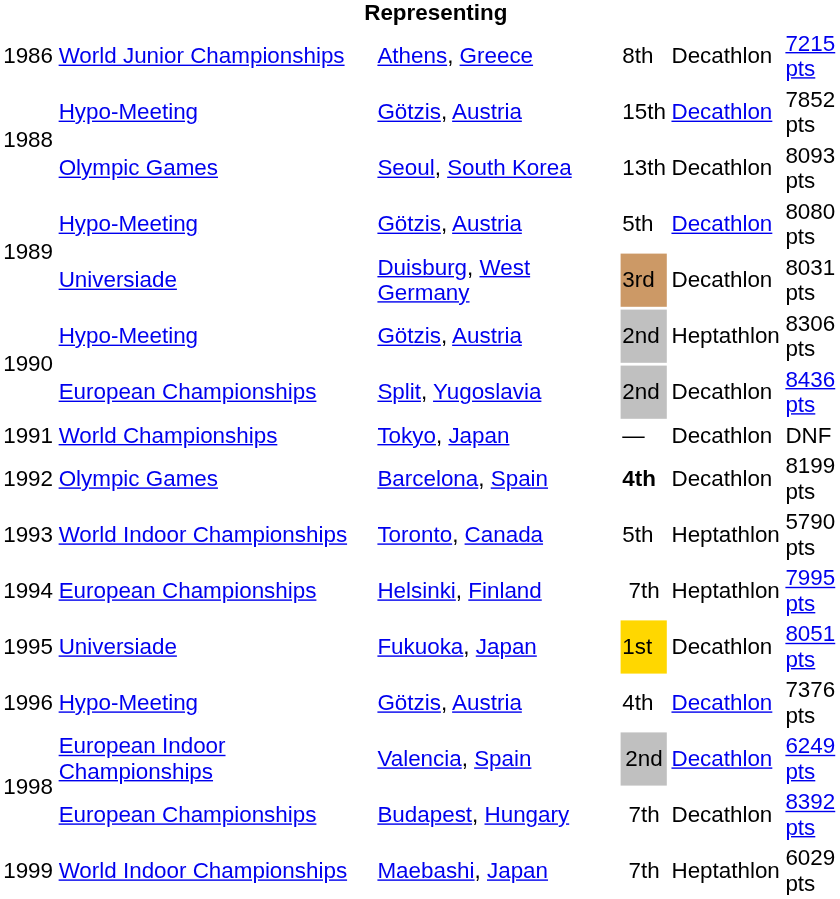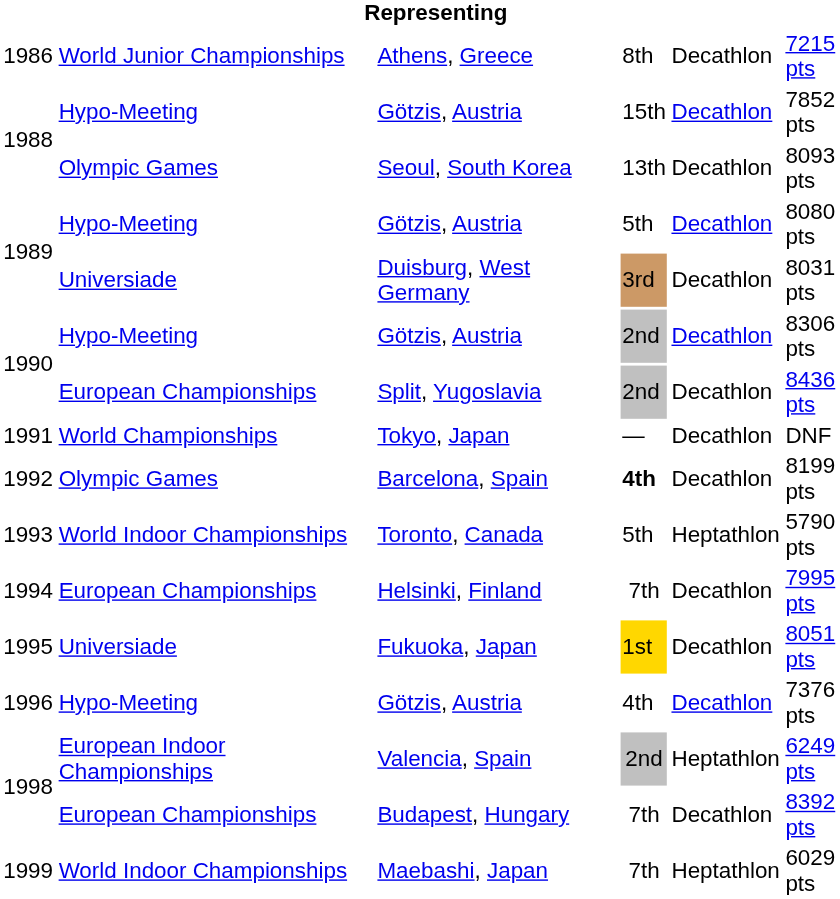1990 / Götzis, Austria | column 5: Heptathlon -> Decathlon
Helsinki, Finland | column 5: Heptathlon -> Decathlon
Valencia, Spain | column 5: Decathlon -> Heptathlon
